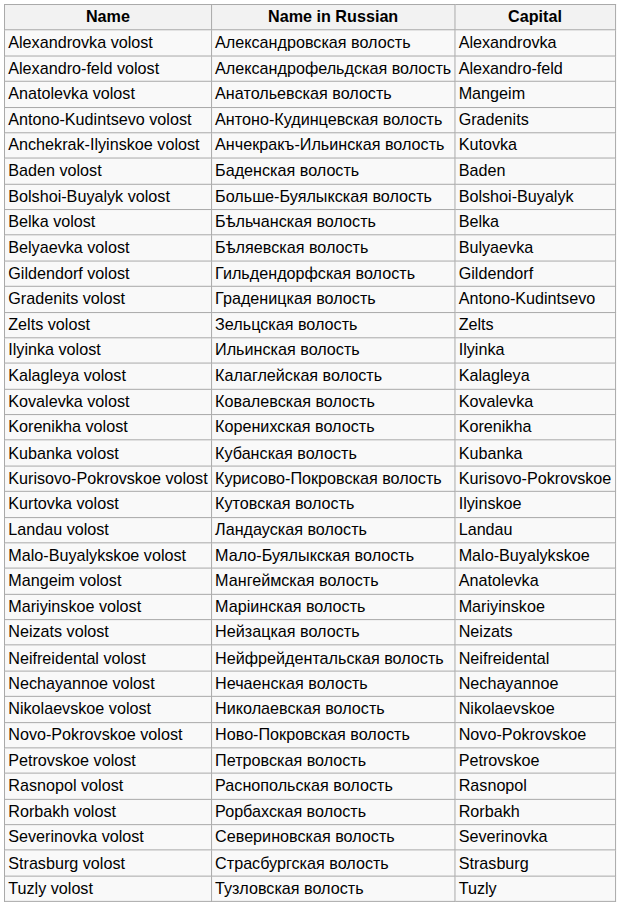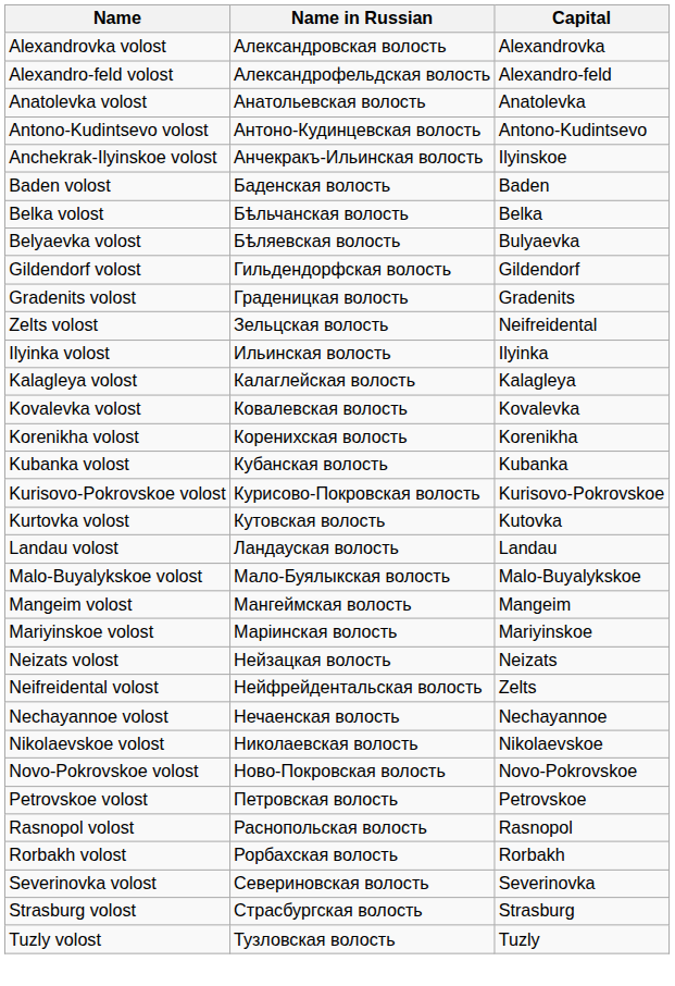Anatolevka volost | Capital: Mangeim -> Anatolevka
Antono-Kudintsevo volost | Capital: Gradenits -> Antono-Kudintsevo
Anchekrak-Ilyinskoe volost | Capital: Kutovka -> Ilyinskoe
- row: Bolshoi-Buyalyk volost | Больше-Буялыкская волость | Bolshoi-Buyalyk
Gradenits volost | Capital: Antono-Kudintsevo -> Gradenits
Zelts volost | Capital: Zelts -> Neifreidental
Kurtovka volost | Capital: Ilyinskoe -> Kutovka
Mangeim volost | Capital: Anatolevka -> Mangeim
Neifreidental volost | Capital: Neifreidental -> Zelts
